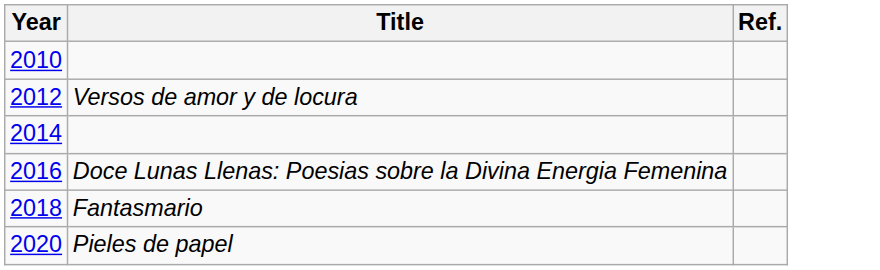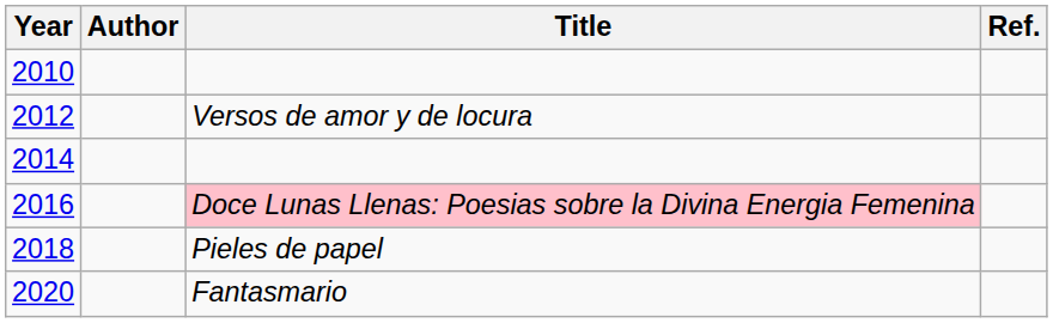+ column: Author
2016 | Title: no background -> pink background
2018 | Title: Fantasmario -> Pieles de papel
2020 | Title: Pieles de papel -> Fantasmario
